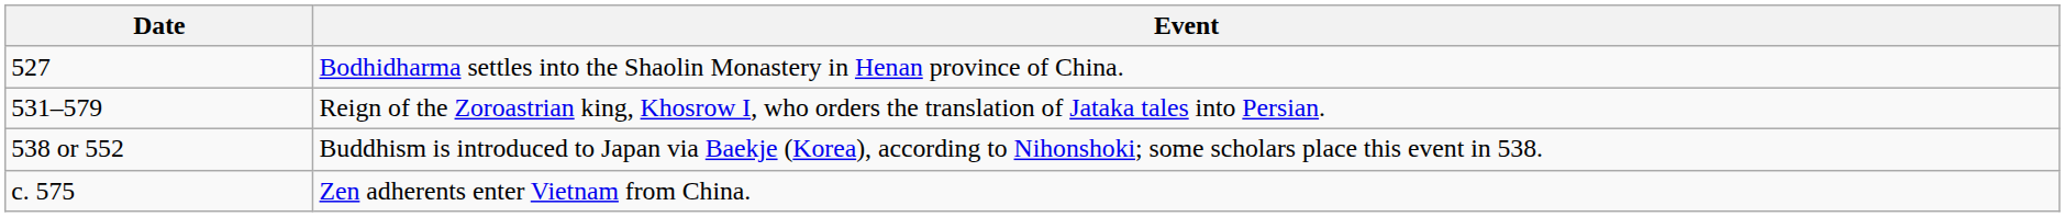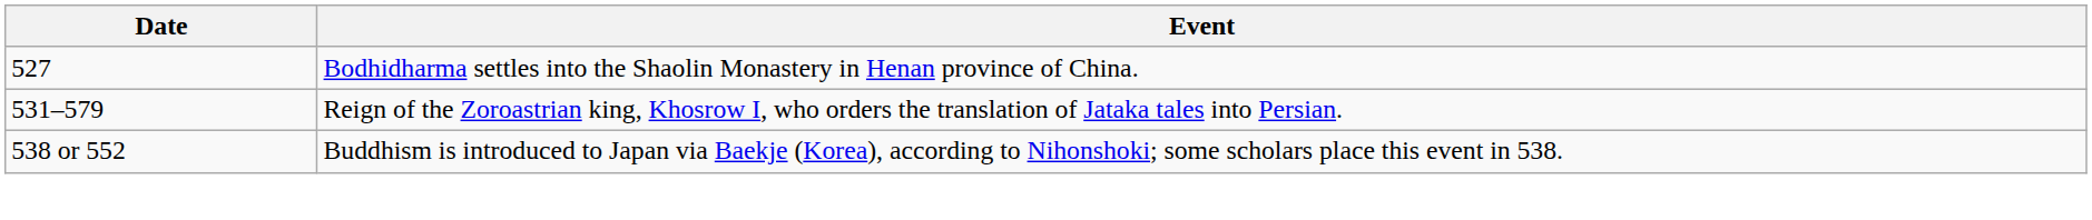- row: c. 575 | Zen adherents enter Vietnam from China.
